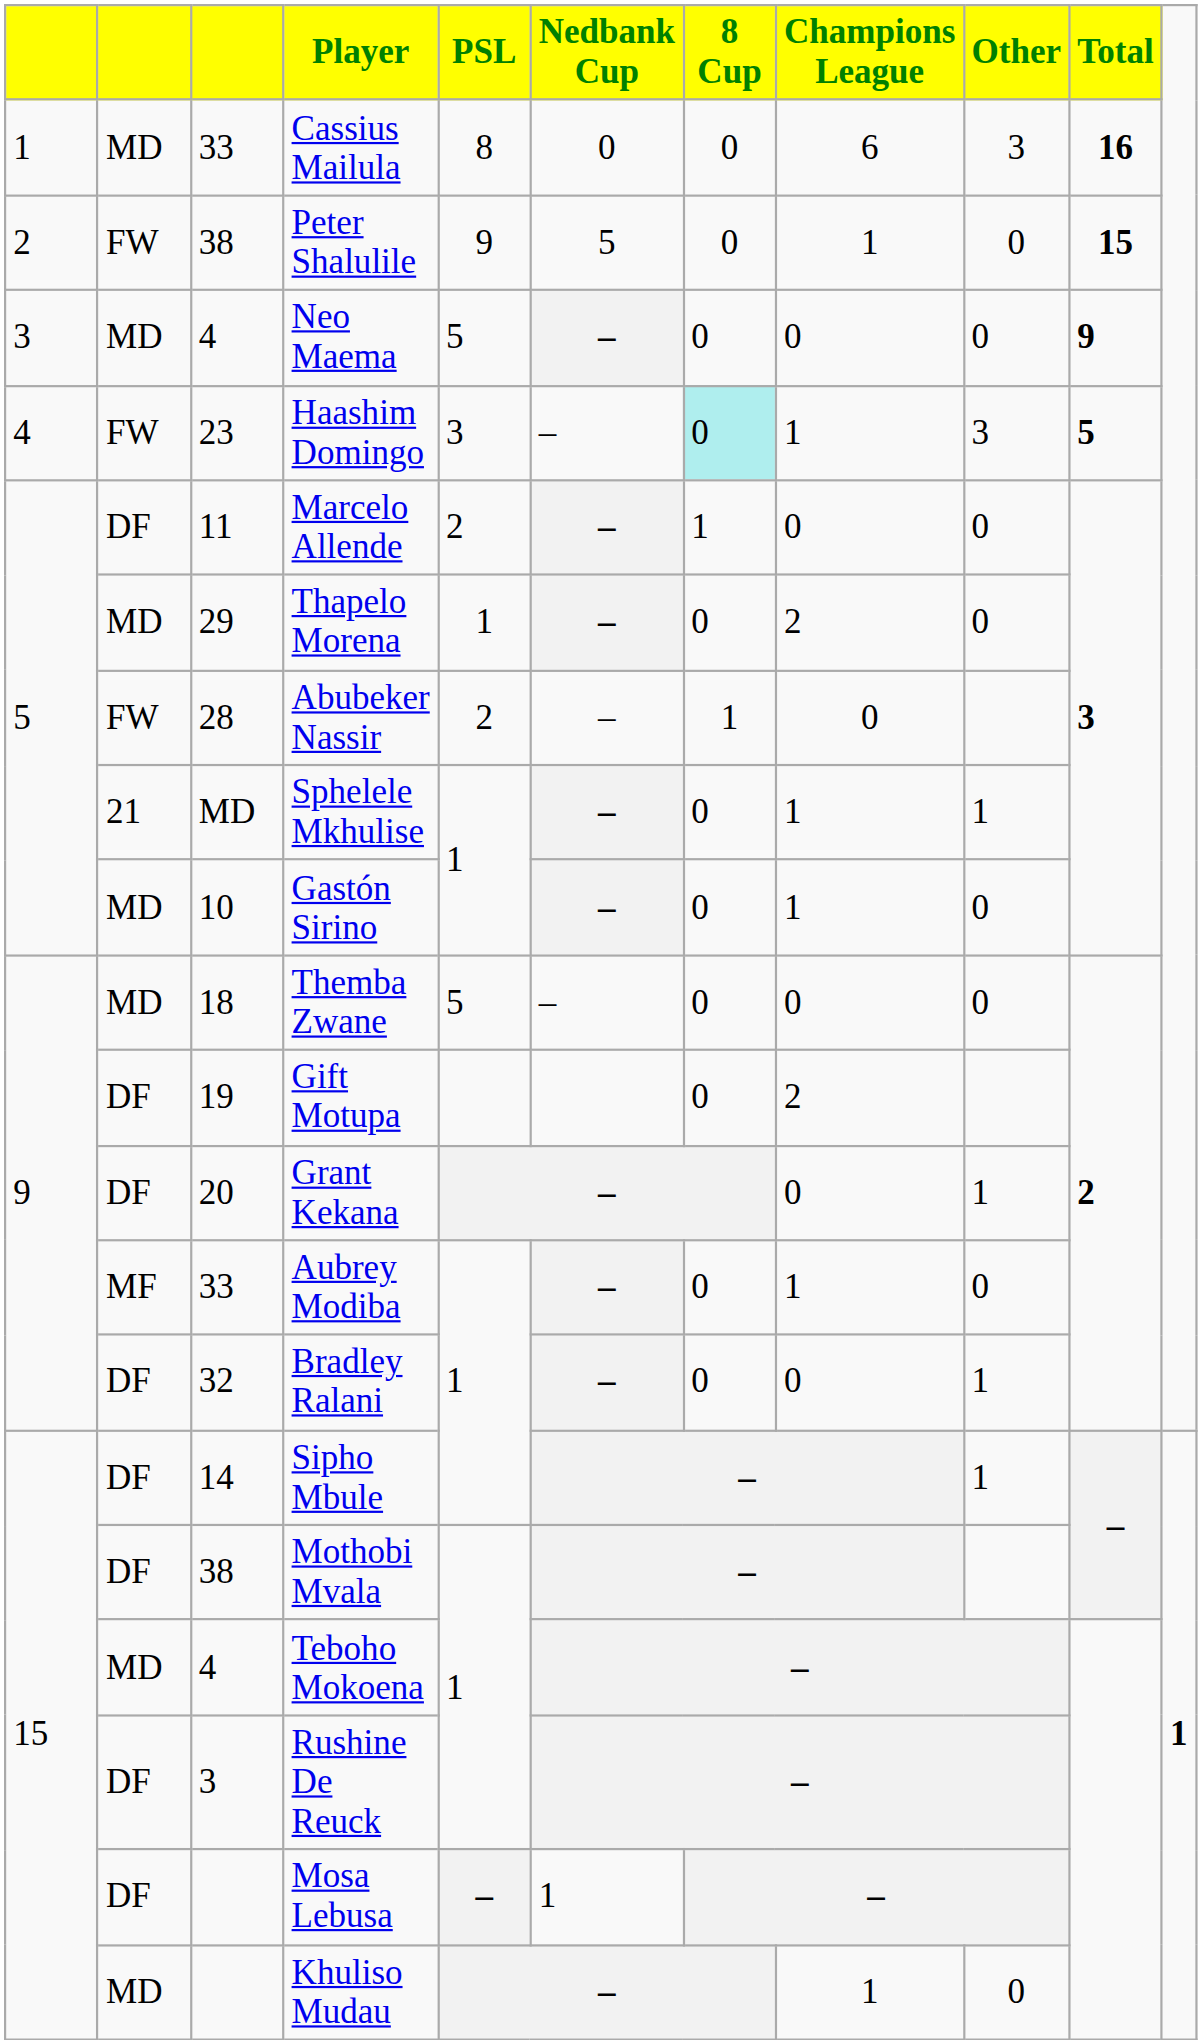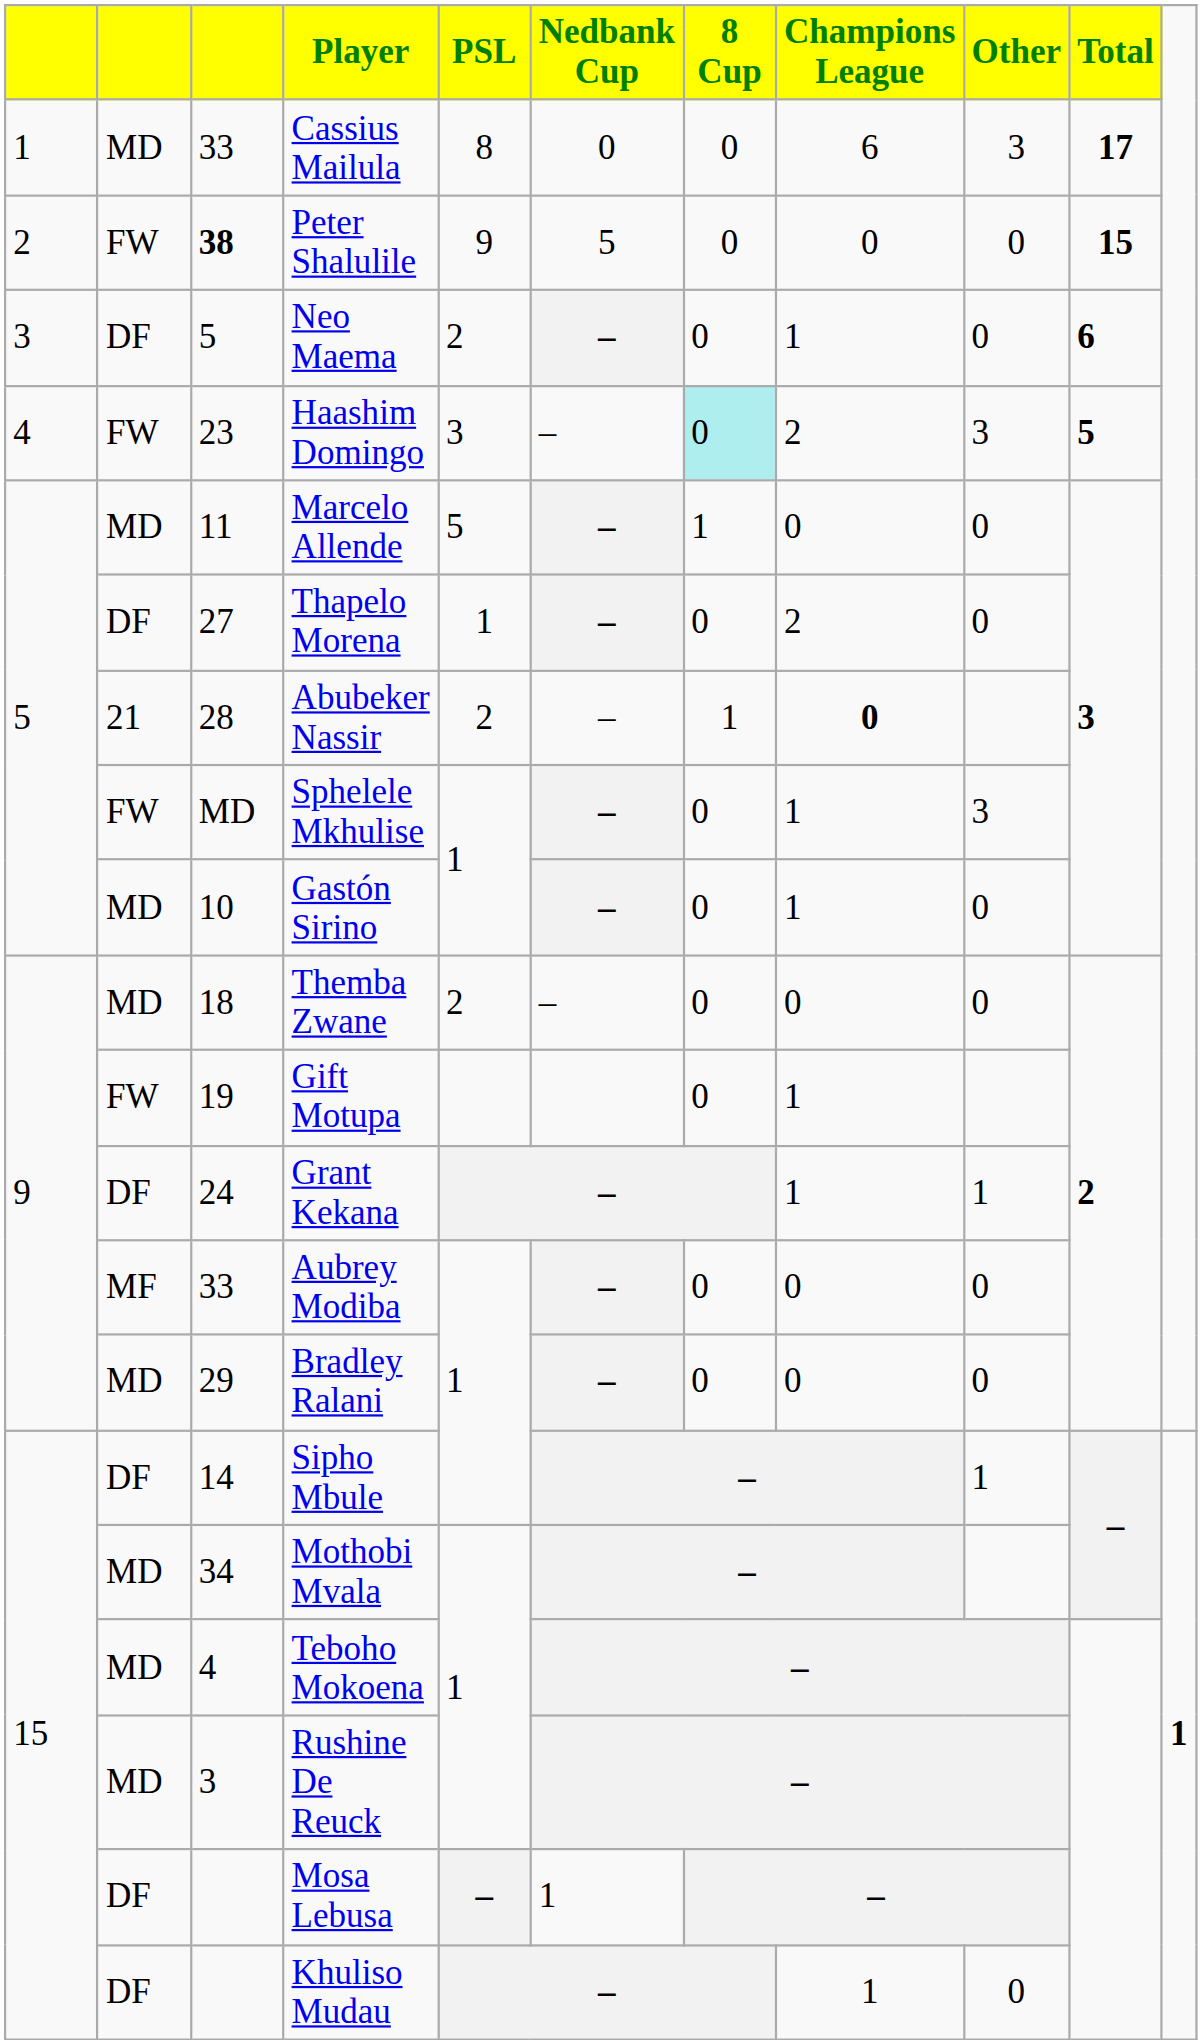Cassius Mailula | Total: 16 -> 17
Peter Shalulile | column 3: normal -> bold
Peter Shalulile | Champions League: 1 -> 0
Neo Maema | column 2: MD -> DF
Neo Maema | column 3: 4 -> 5
Neo Maema | PSL: 5 -> 2
Neo Maema | Champions League: 0 -> 1
Neo Maema | Total: 9 -> 6
Haashim Domingo | Champions League: 1 -> 2
Marcelo Allende | column 2: DF -> MD
Marcelo Allende | PSL: 2 -> 5
Thapelo Morena | column 2: MD -> DF
Thapelo Morena | column 3: 29 -> 27
Abubeker Nassir | column 2: FW -> 21
Abubeker Nassir | Champions League: normal -> bold
Sphelele Mkhulise | column 2: 21 -> FW
Sphelele Mkhulise | Other: 1 -> 3
Themba Zwane | PSL: 5 -> 2
Gift Motupa | column 2: DF -> FW
Gift Motupa | Champions League: 2 -> 1
Grant Kekana | column 3: 20 -> 24
Grant Kekana | Champions League: 0 -> 1
Aubrey Modiba | Champions League: 1 -> 0
Bradley Ralani | column 2: DF -> MD
Bradley Ralani | column 3: 32 -> 29
Bradley Ralani | Other: 1 -> 0
Mothobi Mvala | column 2: DF -> MD
Mothobi Mvala | column 3: 38 -> 34
Rushine De Reuck | column 2: DF -> MD
Khuliso Mudau | column 2: MD -> DF
